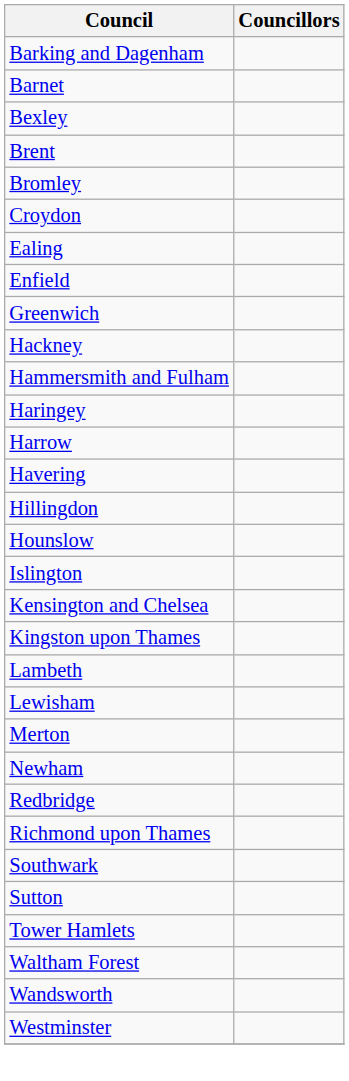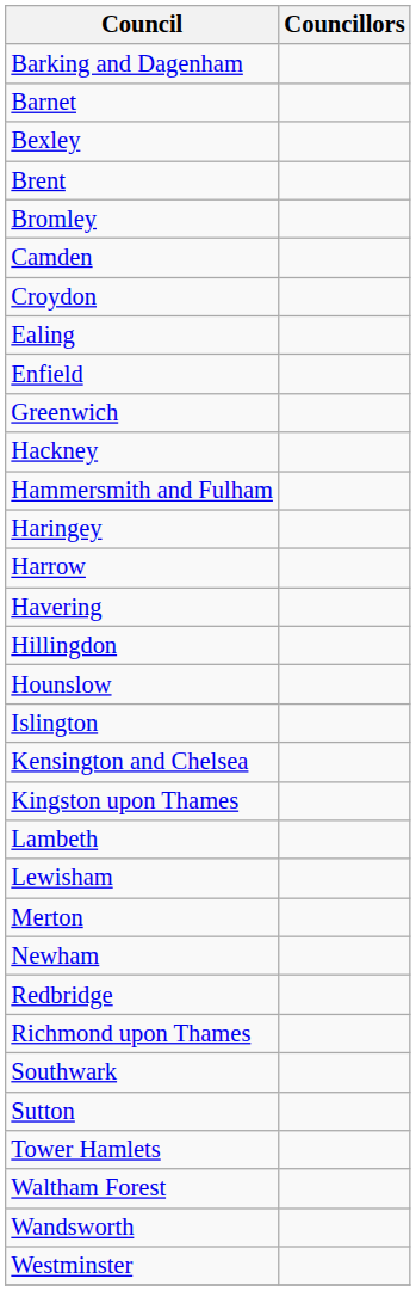+ row: Camden
